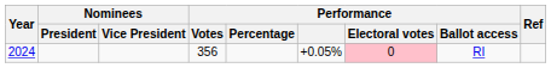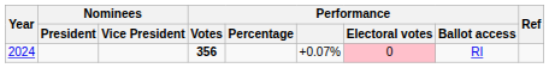2024 | Performance / Votes: normal -> bold
2024 | Performance: +0.05% -> +0.07%
